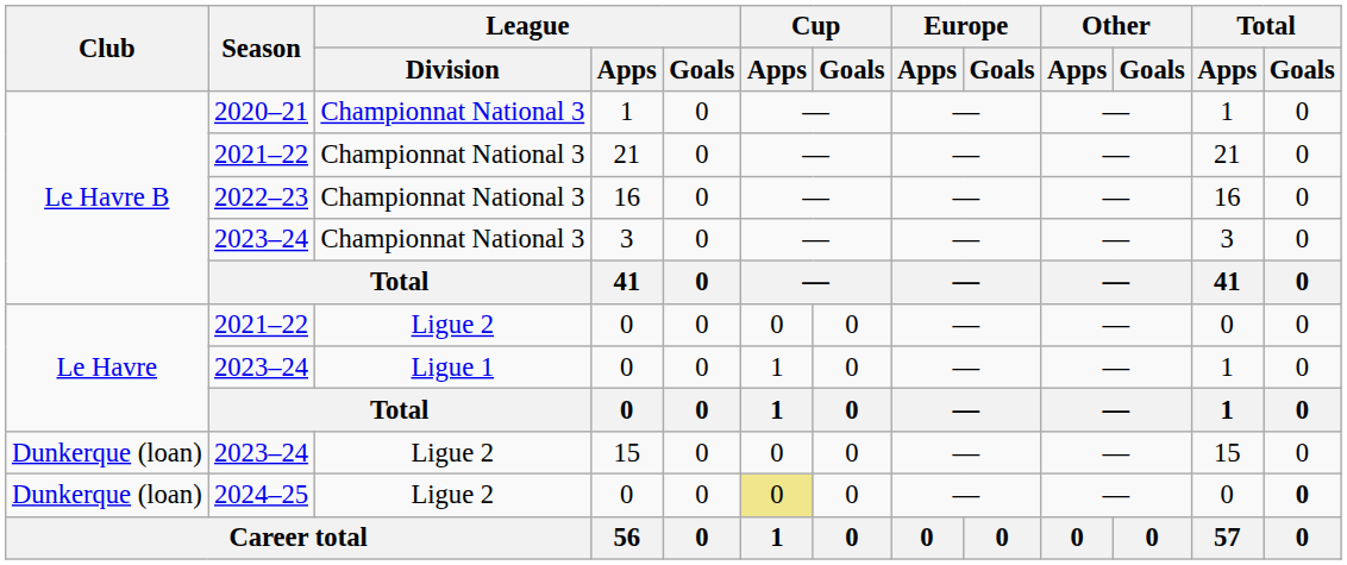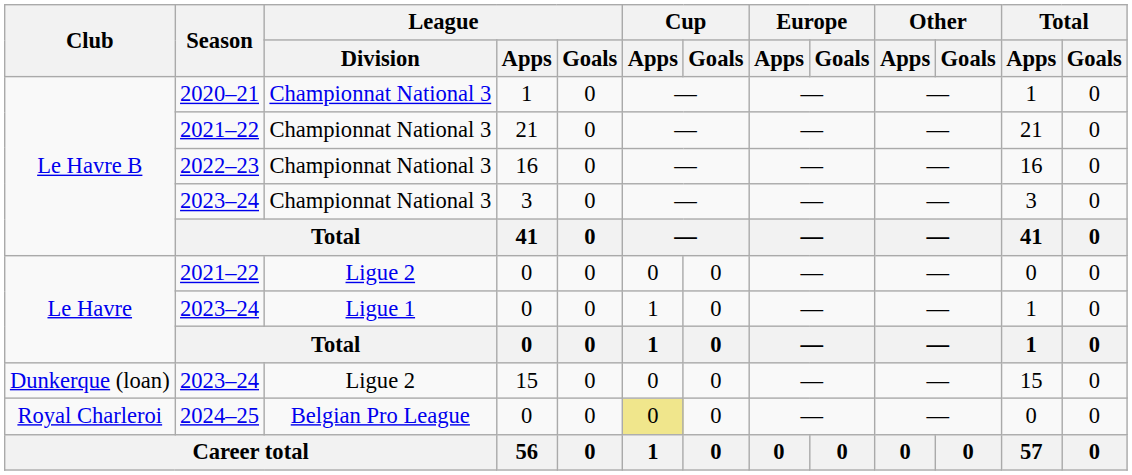2024–25 / 0 | Club: Dunkerque (loan) -> Royal Charleroi
2024–25 / 0 | League / Division: Ligue 2 -> Belgian Pro League
2024–25 / 0 | Total / Goals: bold -> normal
